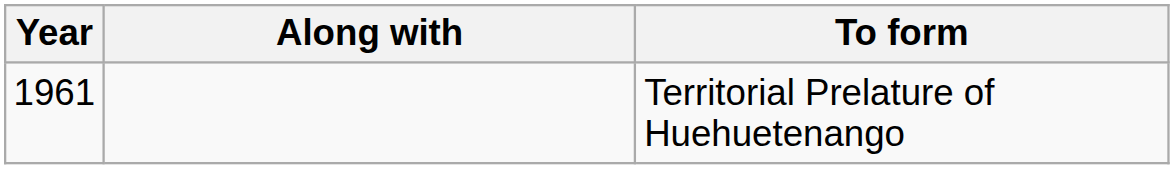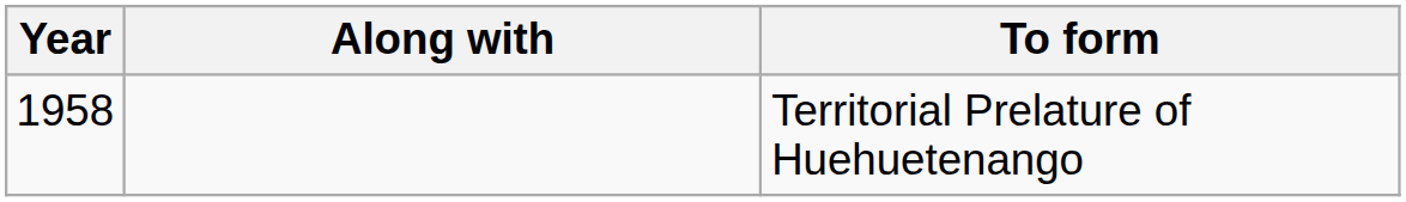Territorial Prelature of Huehuetenango | Year: 1961 -> 1958
